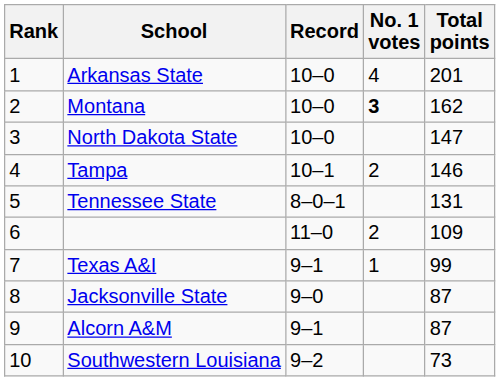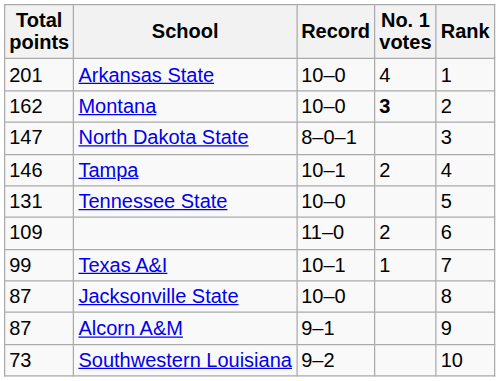columns swapped: Rank <-> Total points
North Dakota State | Record: 10–0 -> 8–0–1
Tennessee State | Record: 8–0–1 -> 10–0
Texas A&I | Record: 9–1 -> 10–1
Jacksonville State | Record: 9–0 -> 10–0
